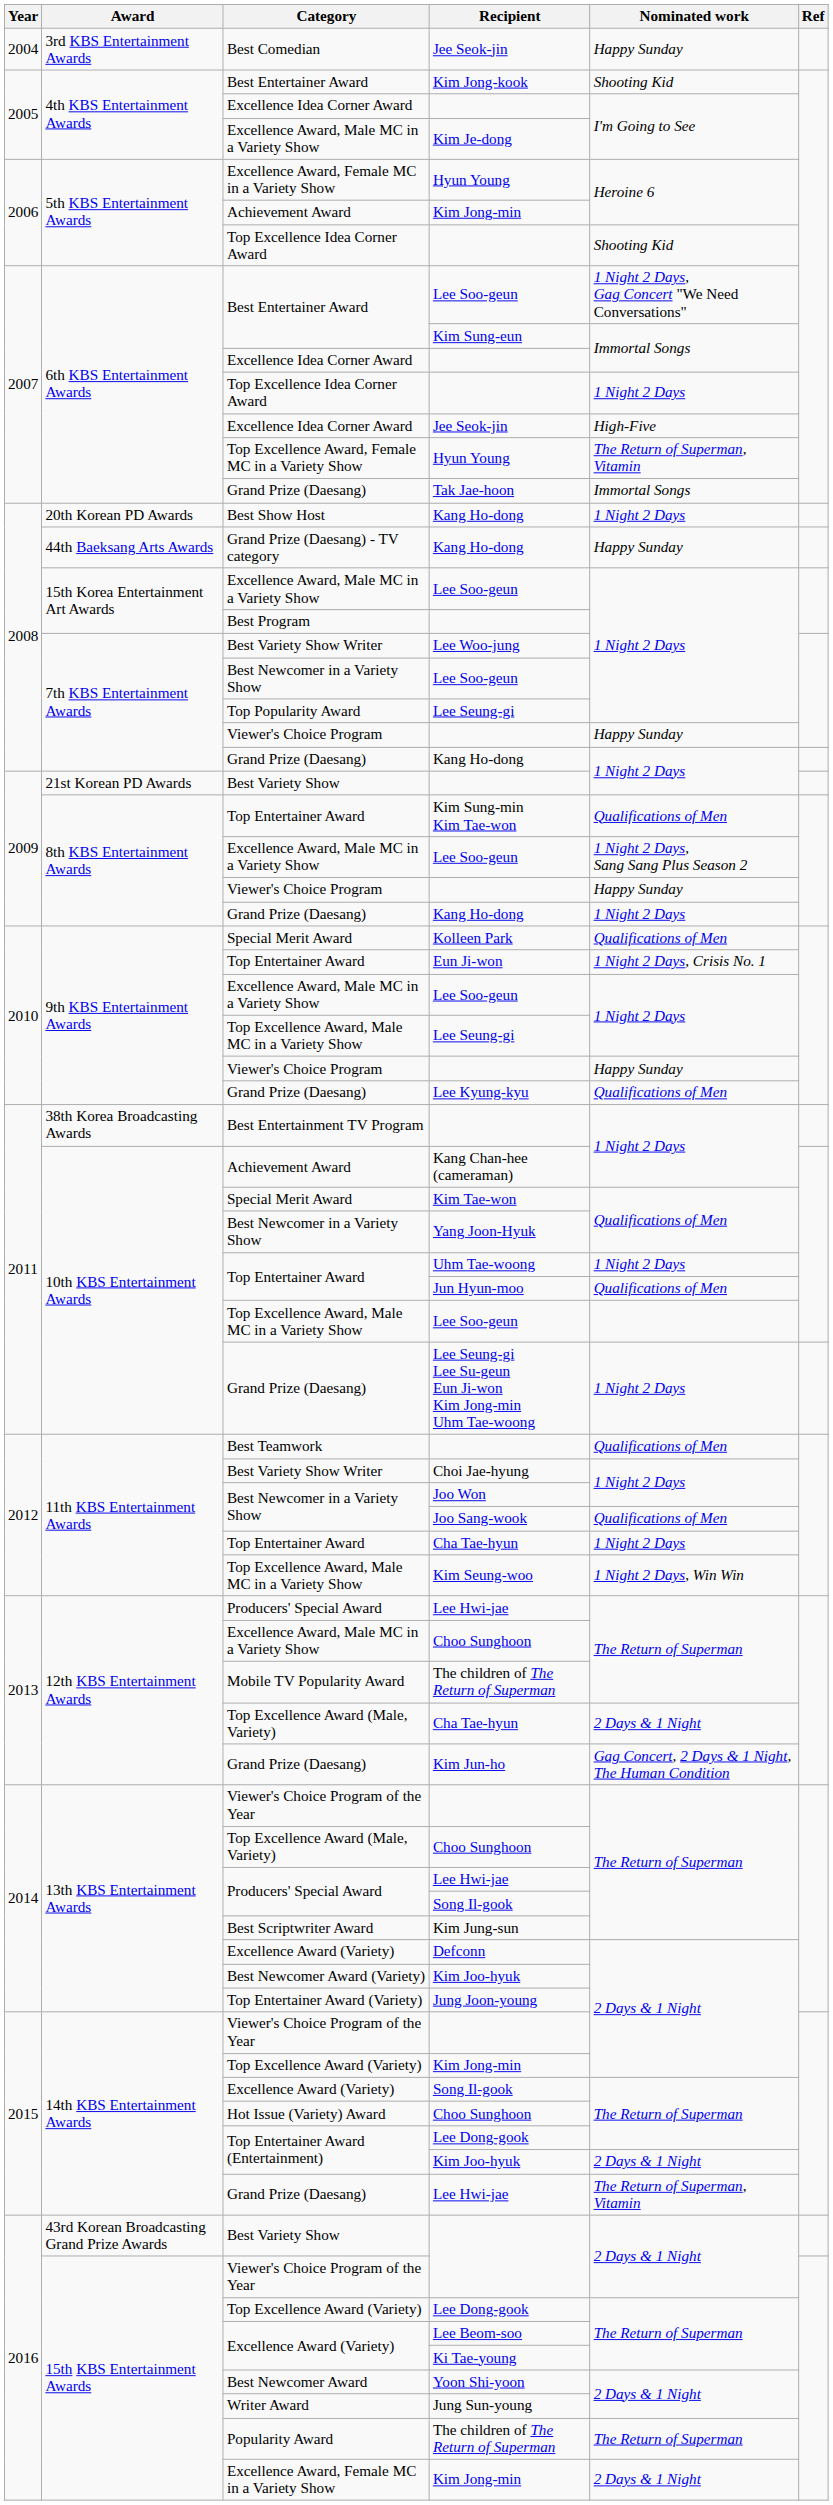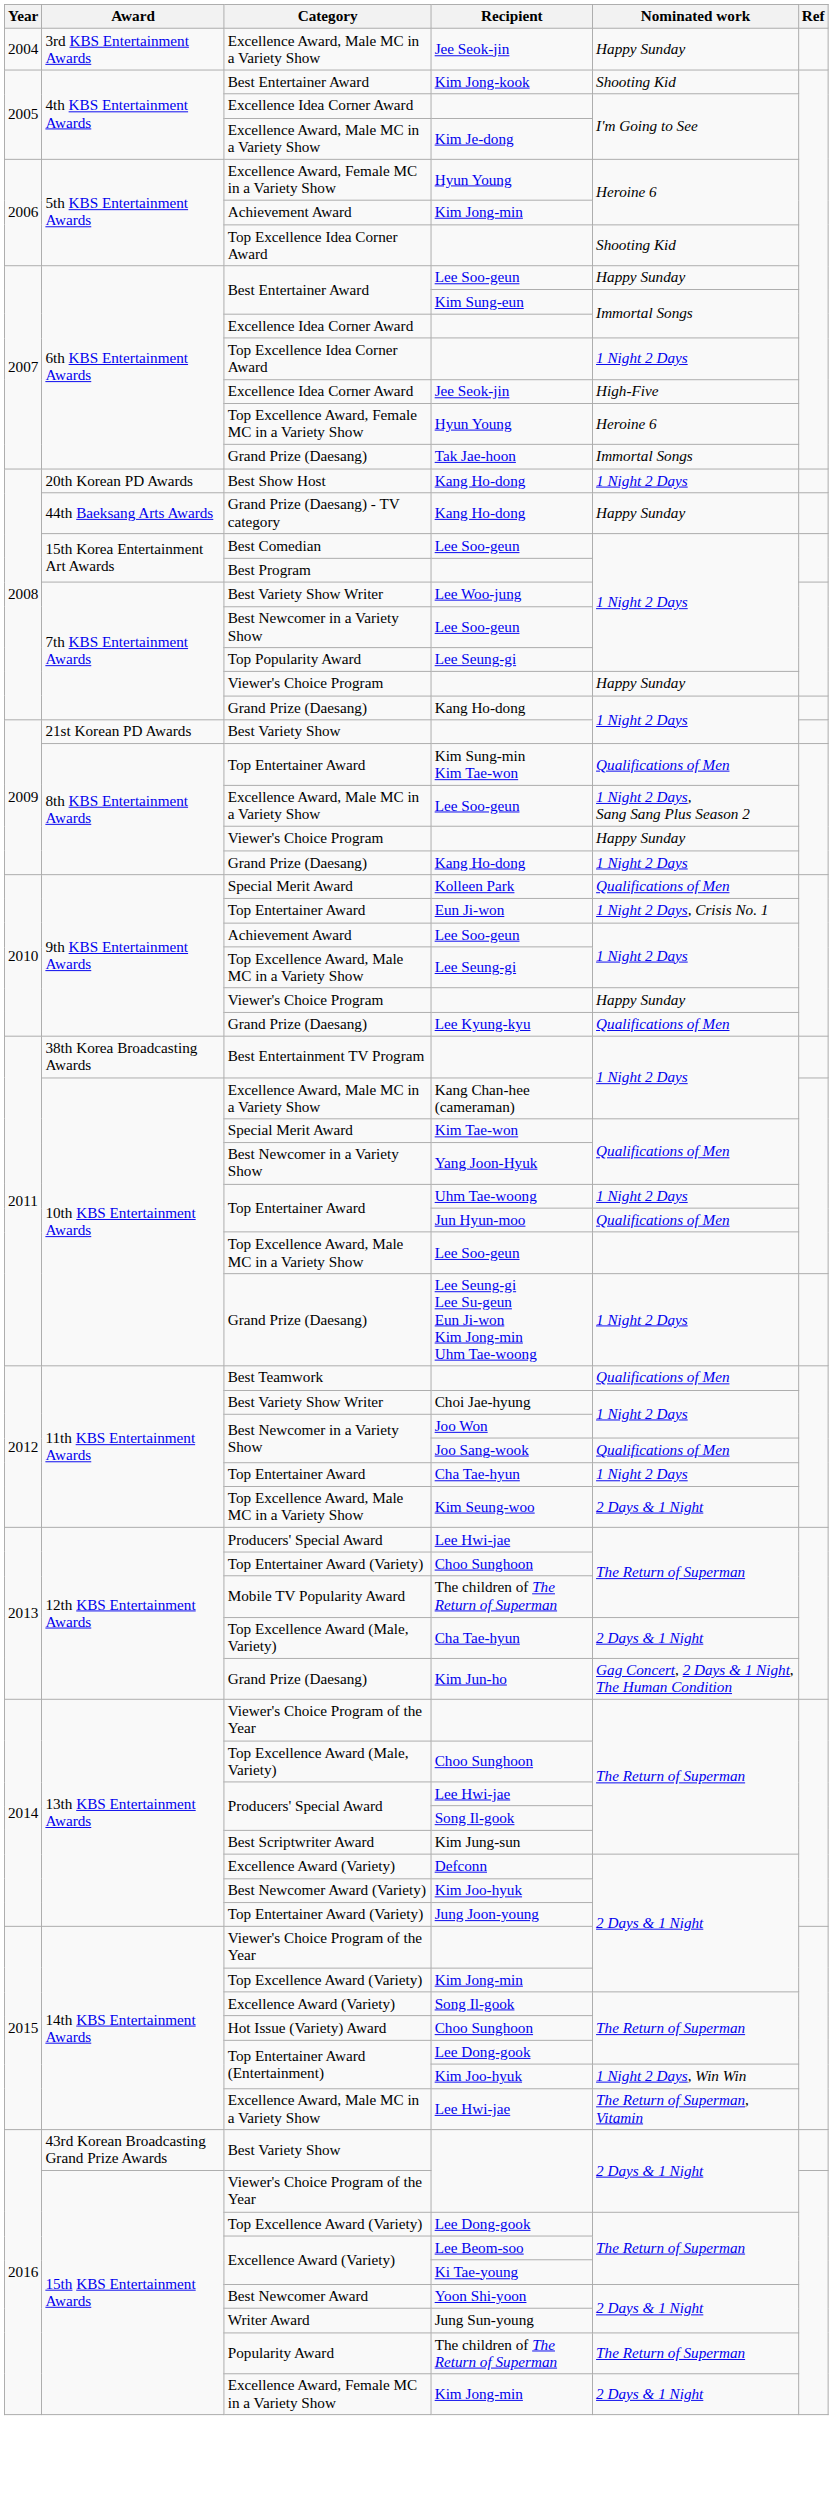3rd KBS Entertainment Awards / Jee Seok-jin | Category: Best Comedian -> Excellence Award, Male MC in a Variety Show
6th KBS Entertainment Awards / Lee Soo-geun | Nominated work: 1 Night 2 Days, Gag Concert "We Need Conversations" -> Happy Sunday
6th KBS Entertainment Awards / Hyun Young | Nominated work: The Return of Superman, Vitamin -> Heroine 6
15th Korea Entertainment Art Awards / Lee Soo-geun | Category: Excellence Award, Male MC in a Variety Show -> Best Comedian
9th KBS Entertainment Awards / Lee Soo-geun | Category: Excellence Award, Male MC in a Variety Show -> Achievement Award
Kang Chan-hee (cameraman) | Category: Achievement Award -> Excellence Award, Male MC in a Variety Show
Kim Seung-woo | Nominated work: 1 Night 2 Days, Win Win -> 2 Days & 1 Night
12th KBS Entertainment Awards / Choo Sunghoon | Category: Excellence Award, Male MC in a Variety Show -> Top Entertainer Award (Variety)
14th KBS Entertainment Awards / Kim Joo-hyuk | Nominated work: 2 Days & 1 Night -> 1 Night 2 Days, Win Win
14th KBS Entertainment Awards / Lee Hwi-jae | Category: Grand Prize (Daesang) -> Excellence Award, Male MC in a Variety Show
